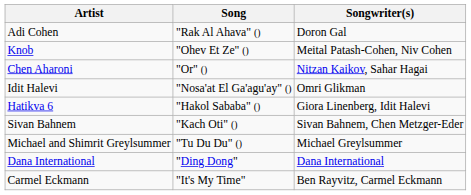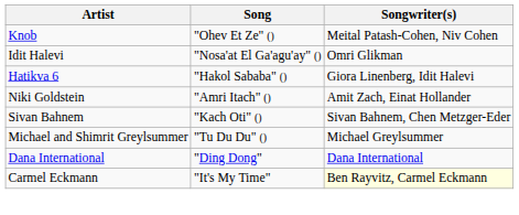- row: Adi Cohen | "Rak Al Ahava" () | Doron Gal
- row: Chen Aharoni | "Or" () | Nitzan Kaikov, Sahar Hagai
+ row: Niki Goldstein | "Amri Itach" () | Amit Zach, Einat Hollander
Carmel Eckmann | Songwriter(s): no background -> lightyellow background
